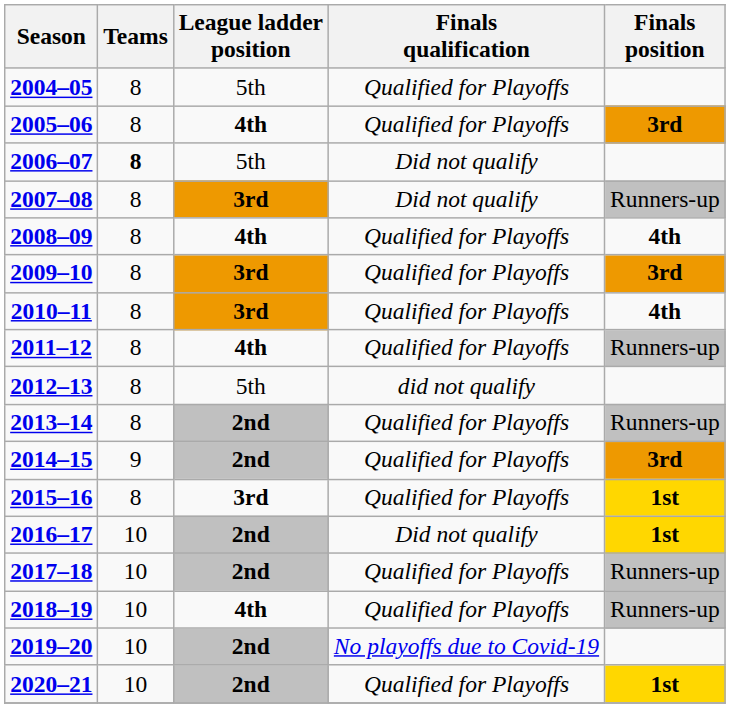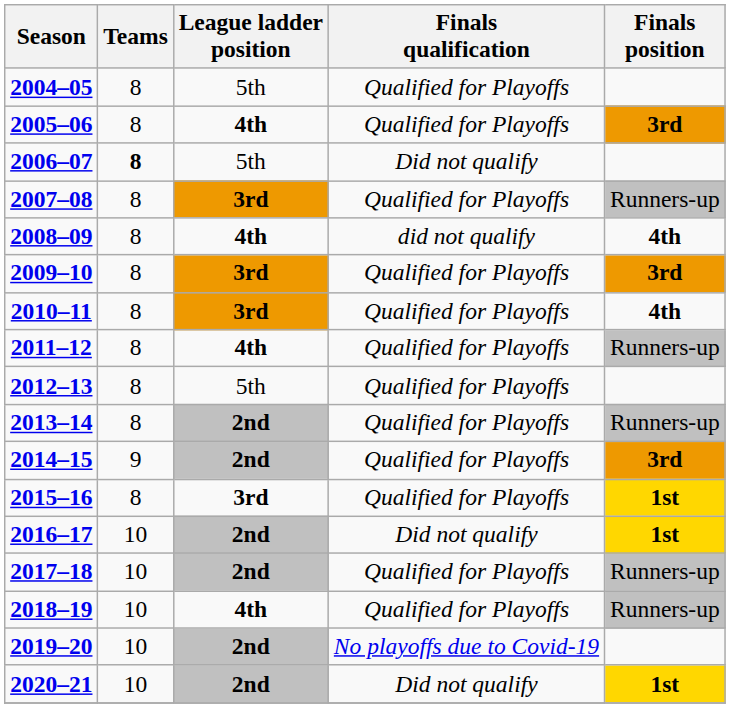2007–08 | Finals qualification: Did not qualify -> Qualified for Playoffs
2008–09 | Finals qualification: Qualified for Playoffs -> did not qualify
2012–13 | Finals qualification: did not qualify -> Qualified for Playoffs
2020–21 | Finals qualification: Qualified for Playoffs -> Did not qualify
